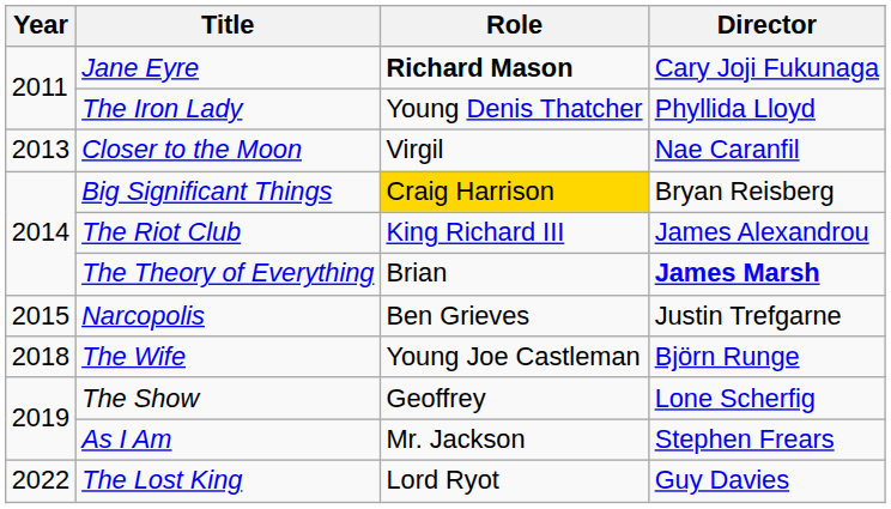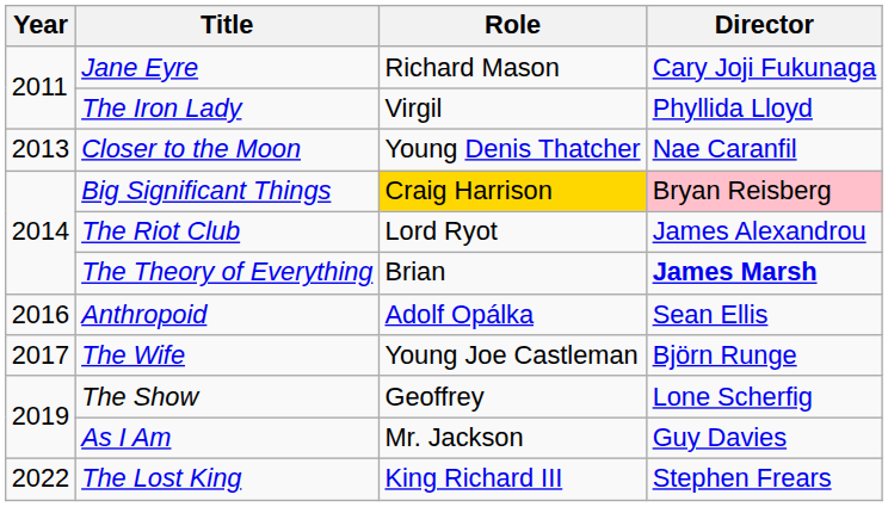Jane Eyre | Role: bold -> normal
The Iron Lady | Role: Young Denis Thatcher -> Virgil
Closer to the Moon | Role: Virgil -> Young Denis Thatcher
Big Significant Things | Director: no background -> pink background
The Riot Club | Role: King Richard III -> Lord Ryot
- row: 2015 | Narcopolis | Ben Grieves | Justin Trefgarne
+ row: 2016 | Anthropoid | Adolf Opálka | Sean Ellis
The Wife | Year: 2018 -> 2017
As I Am | Director: Stephen Frears -> Guy Davies
The Lost King | Role: Lord Ryot -> King Richard III
The Lost King | Director: Guy Davies -> Stephen Frears
